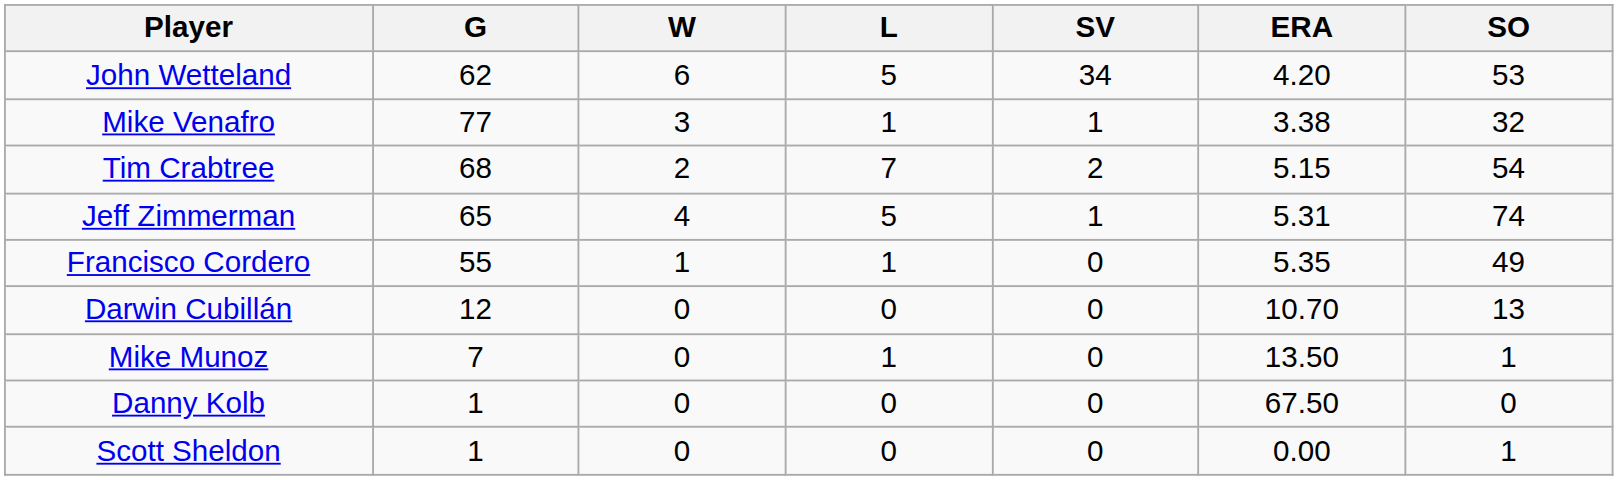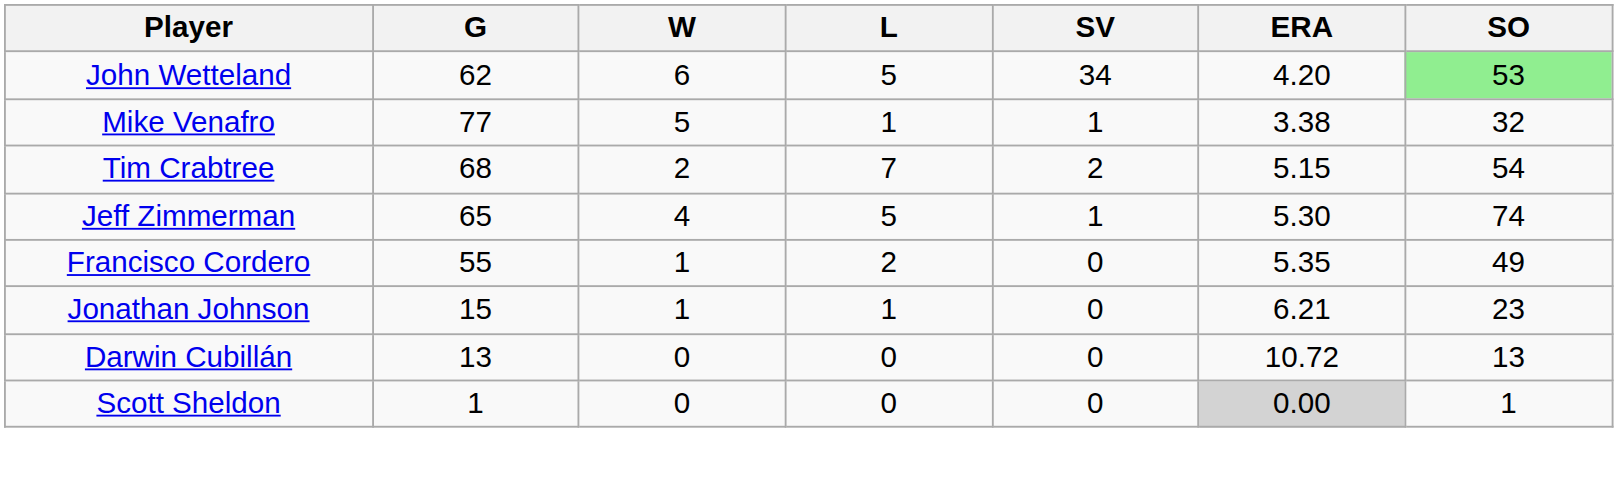John Wetteland | SO: no background -> lightgreen background
Mike Venafro | W: 3 -> 5
Jeff Zimmerman | ERA: 5.31 -> 5.30
Francisco Cordero | L: 1 -> 2
+ row: Jonathan Johnson | 15 | 1 | 1 | 0 | 6.21 | 23
Darwin Cubillán | G: 12 -> 13
Darwin Cubillán | ERA: 10.70 -> 10.72
- row: Mike Munoz | 7 | 0 | 1 | 0 | 13.50 | 1
- row: Danny Kolb | 1 | 0 | 0 | 0 | 67.50 | 0
Scott Sheldon | ERA: no background -> lightgrey background
